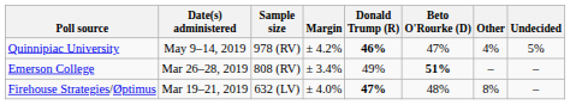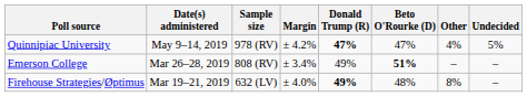Quinnipiac University | Donald Trump (R): 46% -> 47%
Firehouse Strategies/Øptimus | Donald Trump (R): 47% -> 49%
